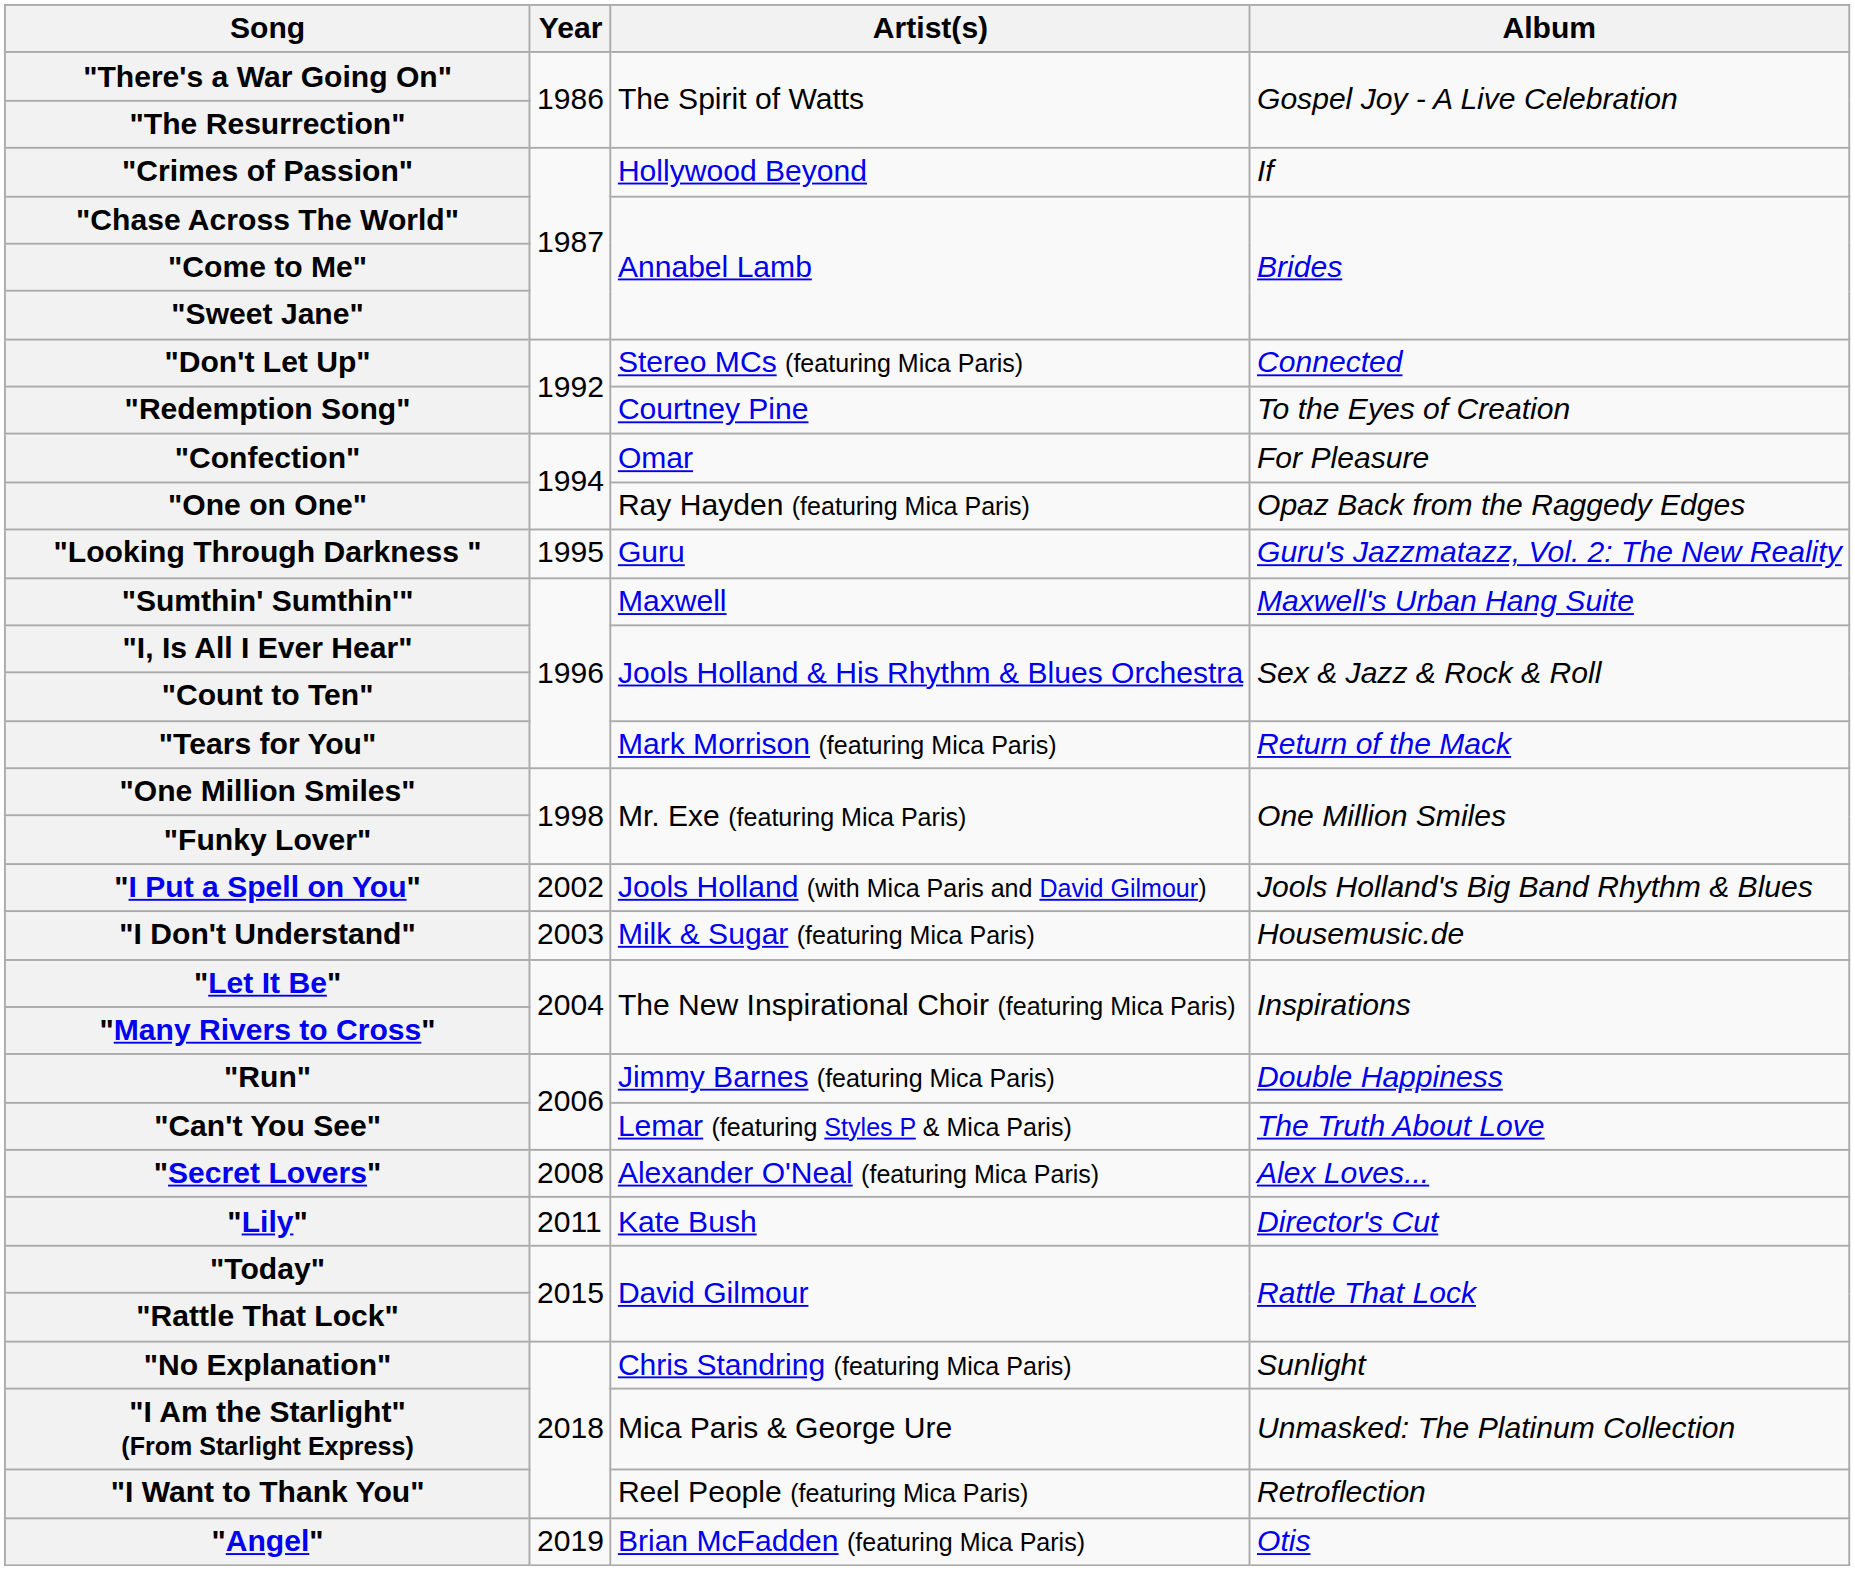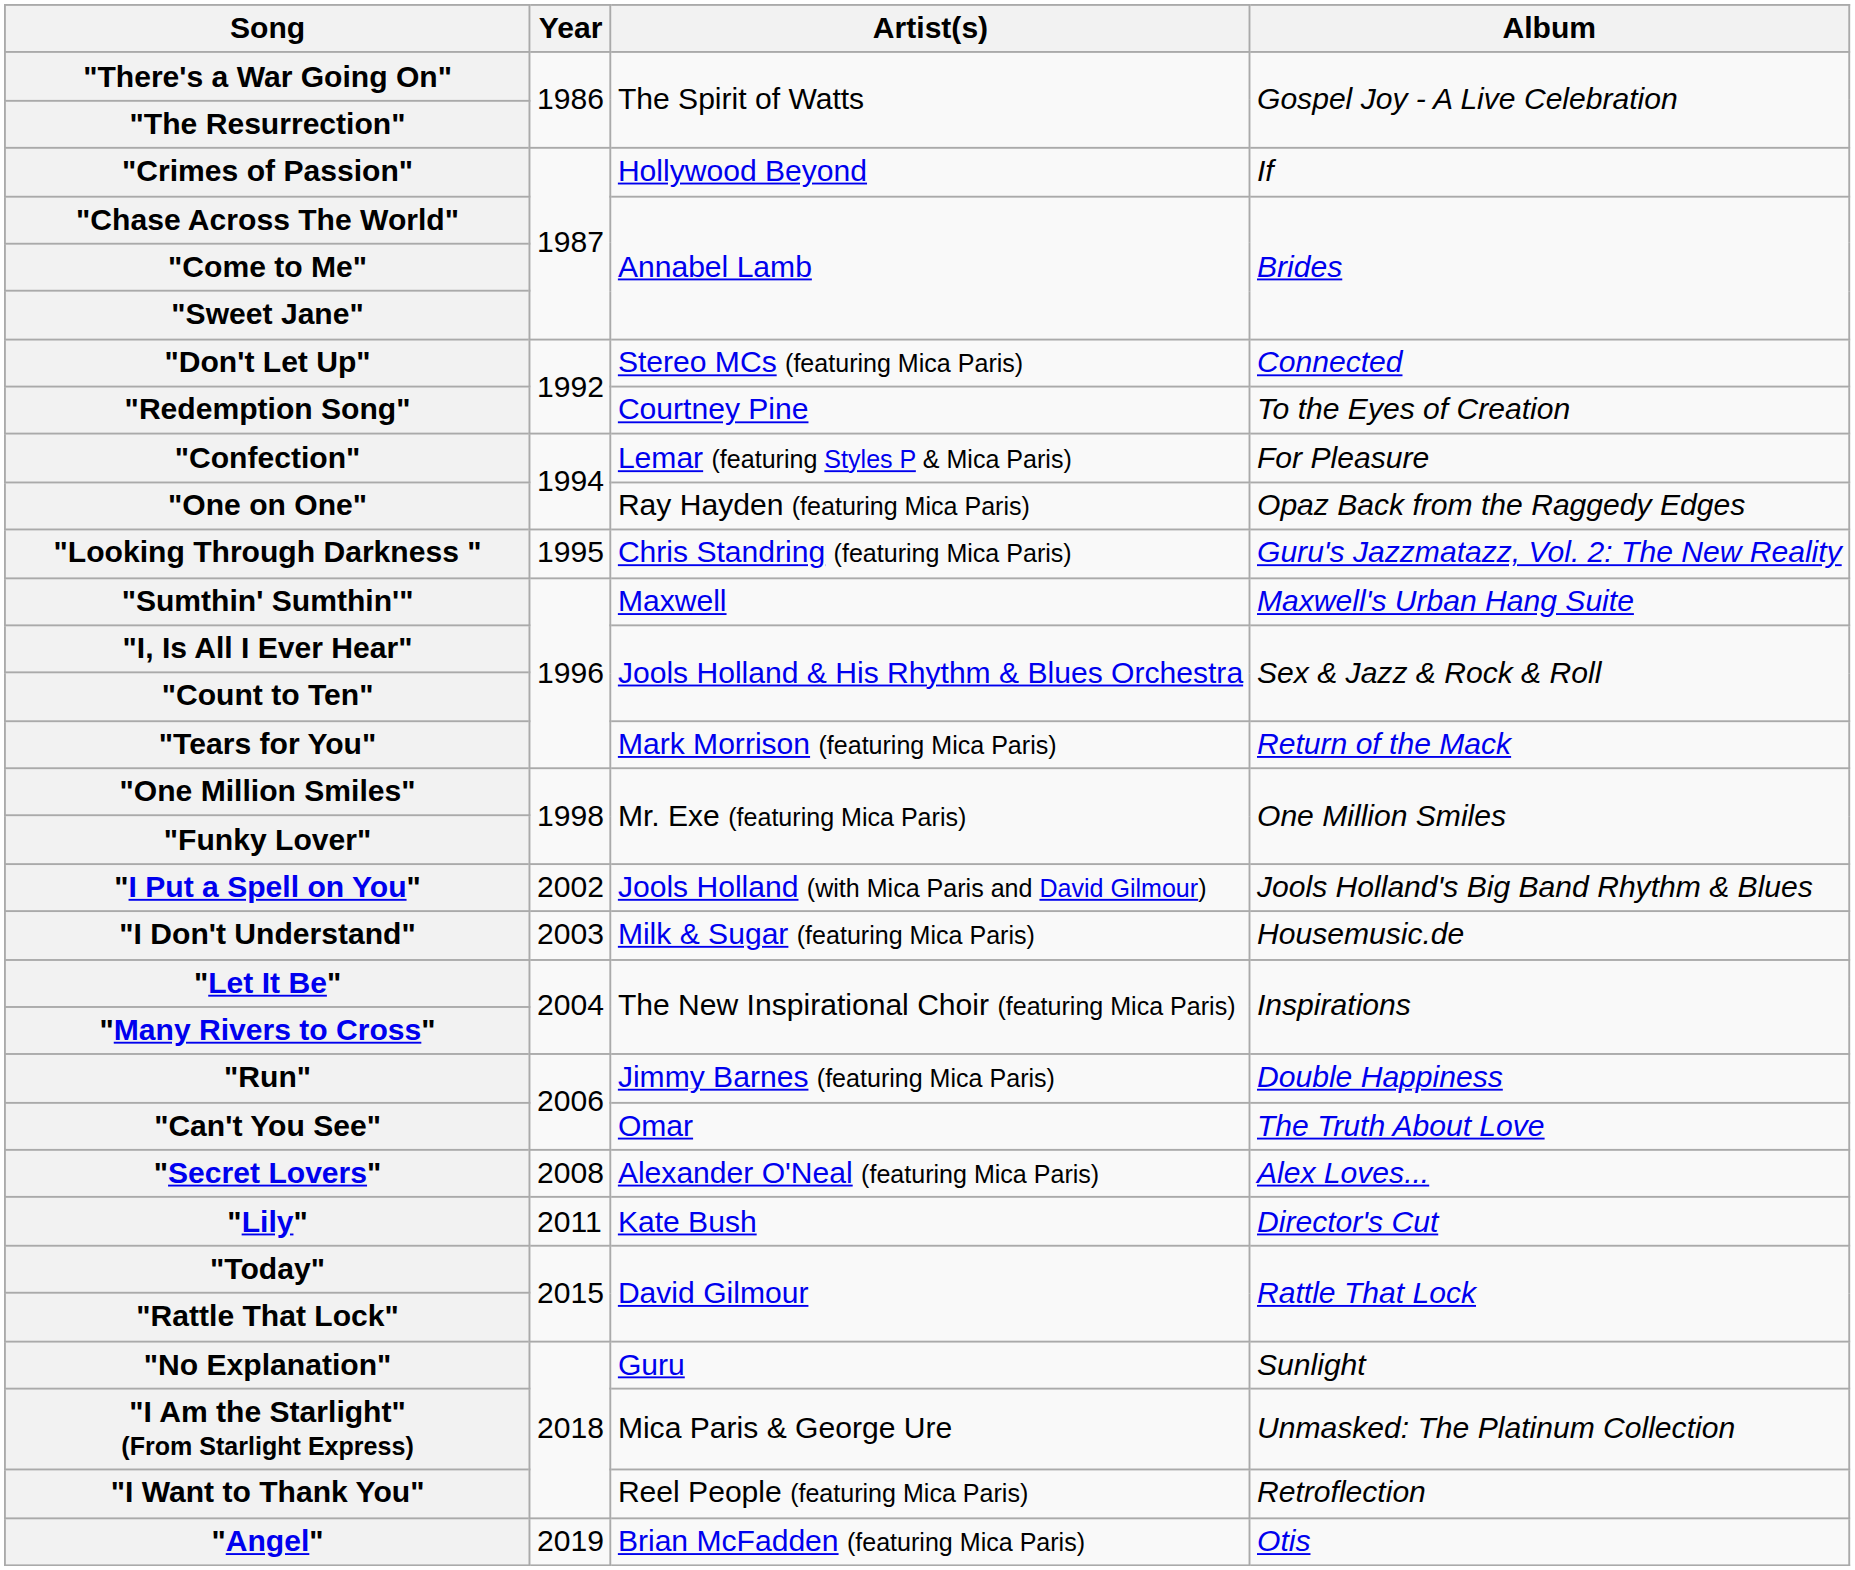"Confection" | Artist(s): Omar -> Lemar (featuring Styles P & Mica Paris)
"Looking Through Darkness " | Artist(s): Guru -> Chris Standring (featuring Mica Paris)
"Can't You See" | Artist(s): Lemar (featuring Styles P & Mica Paris) -> Omar
"No Explanation" | Artist(s): Chris Standring (featuring Mica Paris) -> Guru
